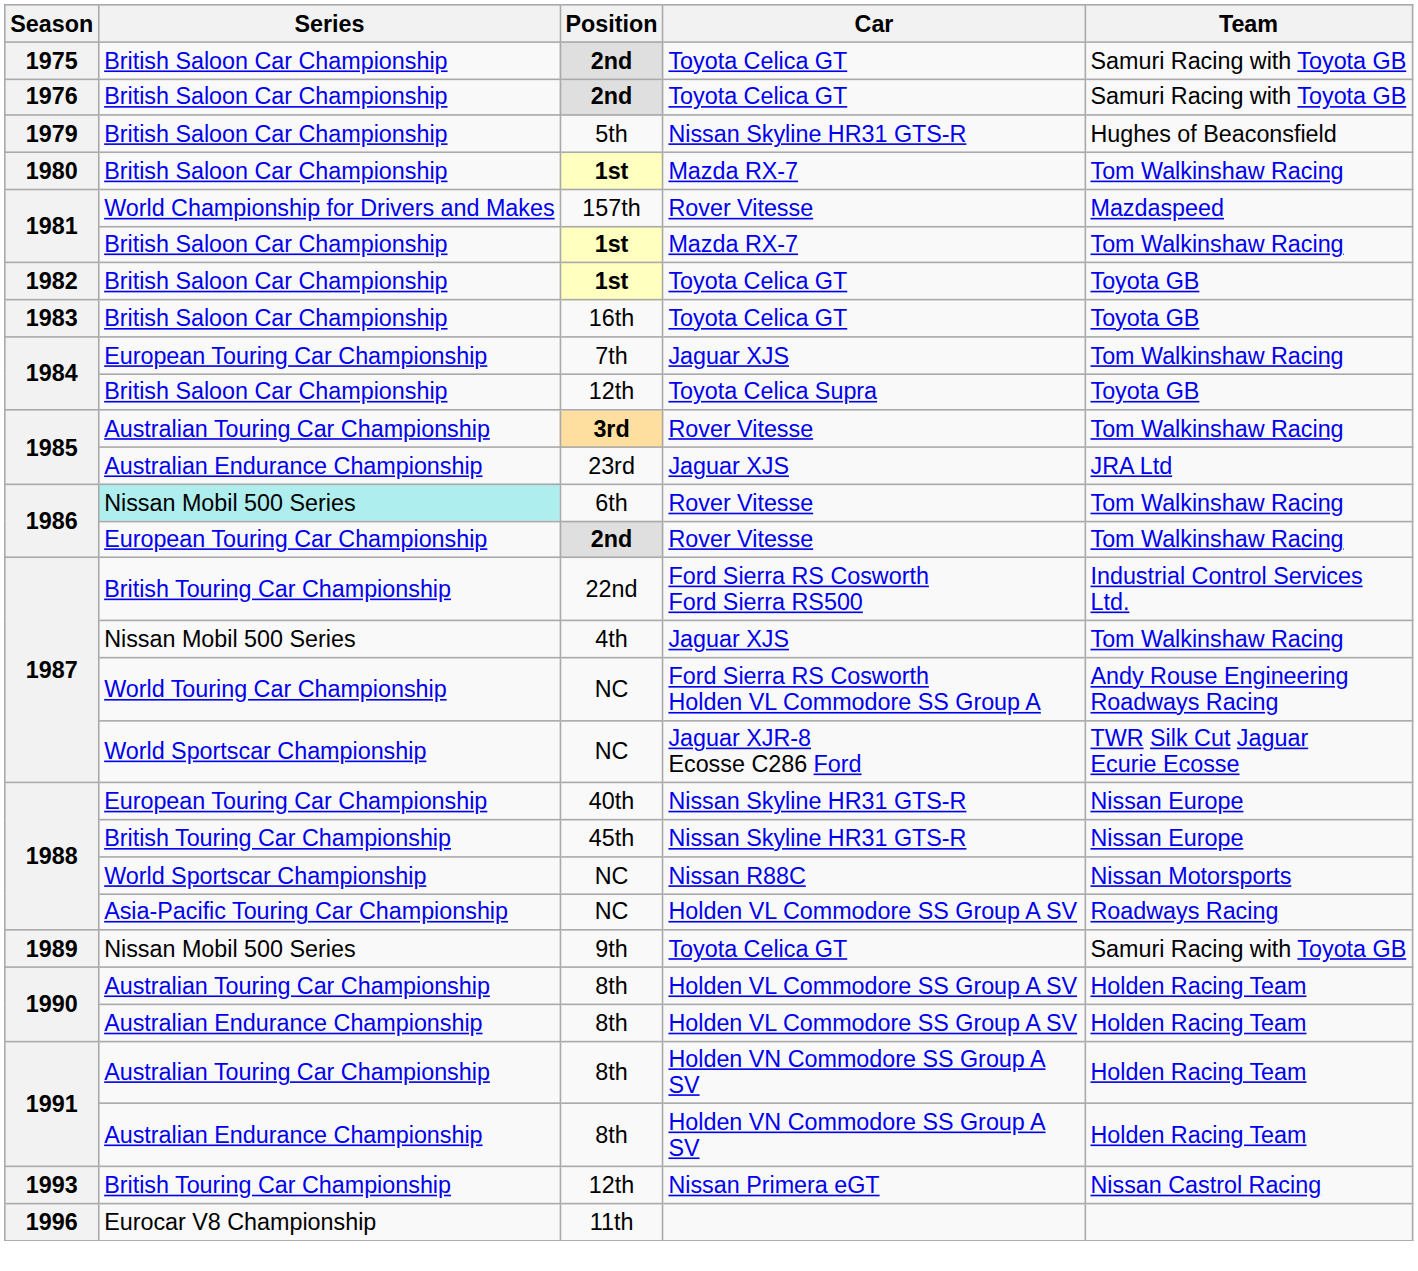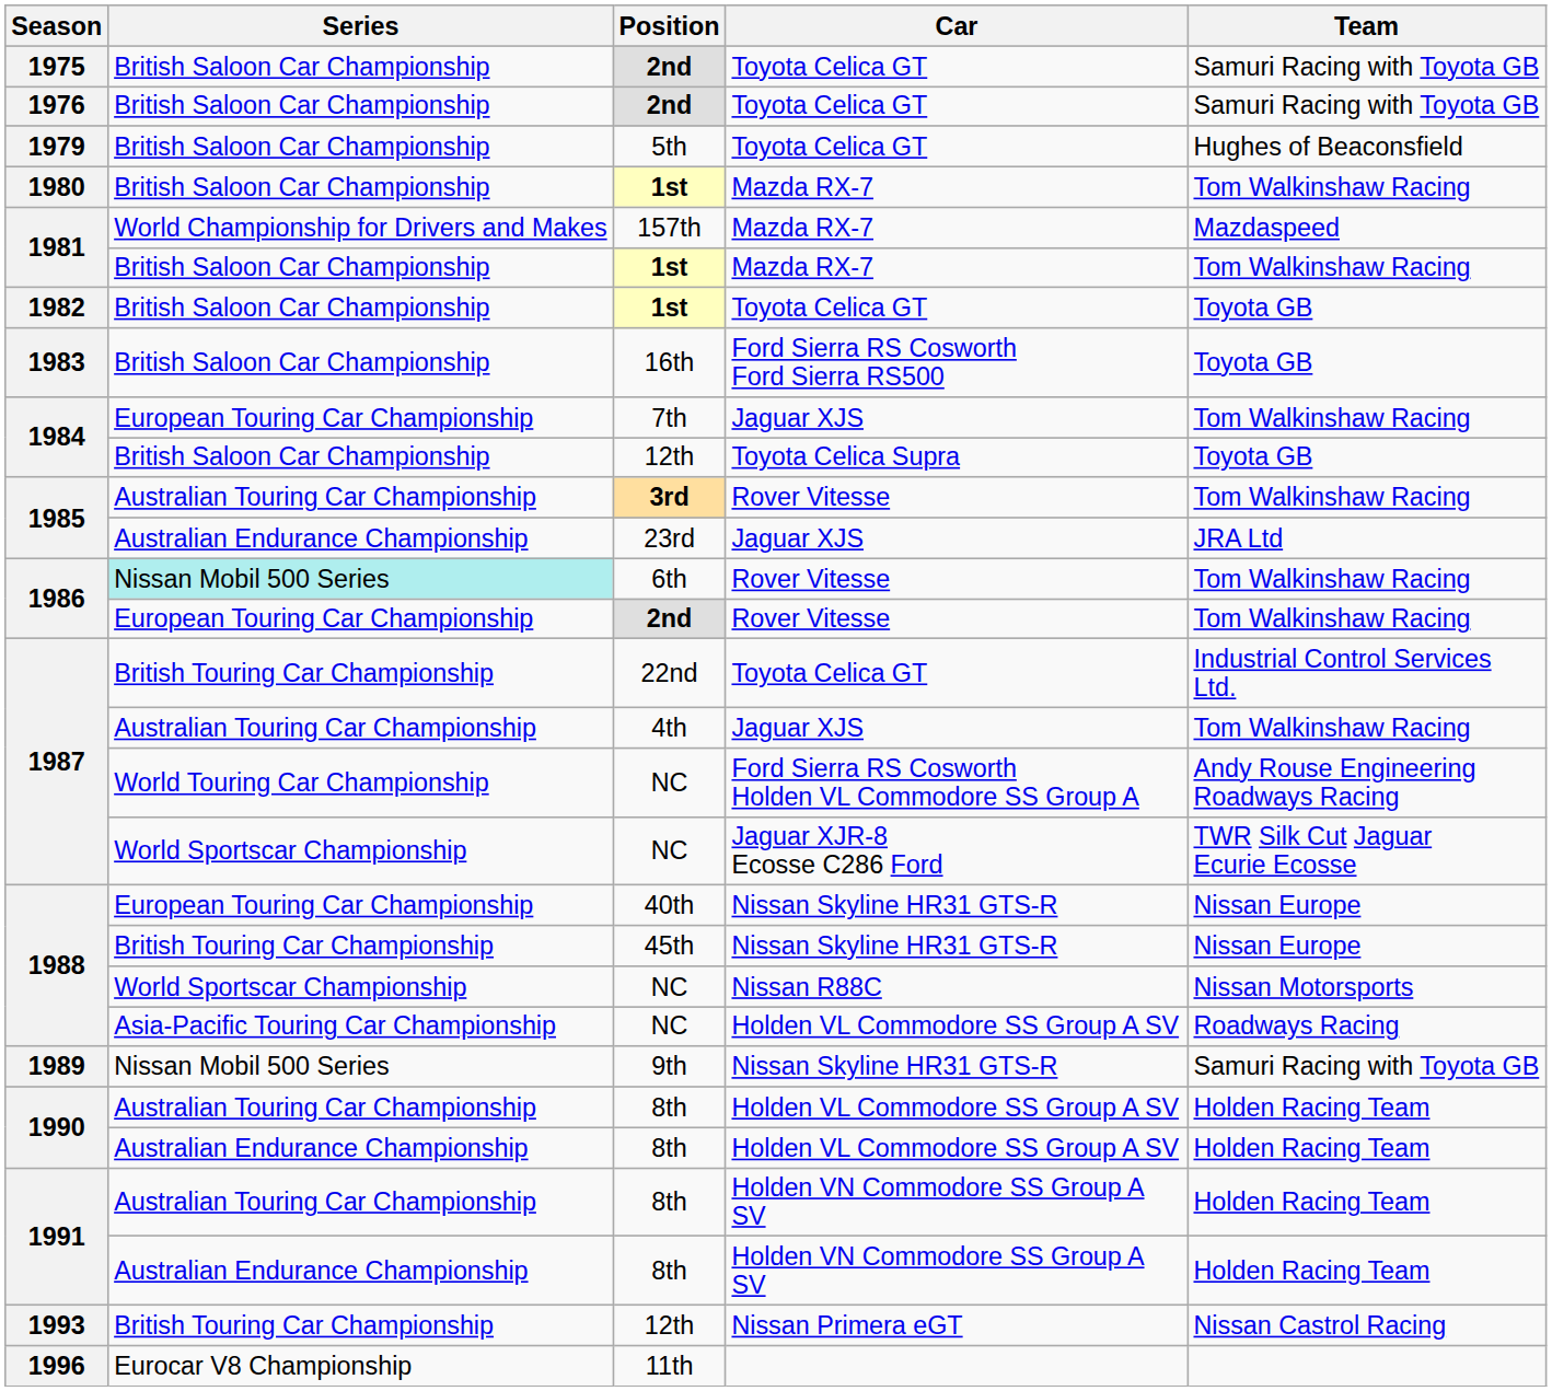5th | Car: Nissan Skyline HR31 GTS-R -> Toyota Celica GT
157th | Car: Rover Vitesse -> Mazda RX-7
16th | Car: Toyota Celica GT -> Ford Sierra RS Cosworth Ford Sierra RS500
22nd | Car: Ford Sierra RS Cosworth Ford Sierra RS500 -> Toyota Celica GT
4th | Series: Nissan Mobil 500 Series -> Australian Touring Car Championship
9th | Car: Toyota Celica GT -> Nissan Skyline HR31 GTS-R
